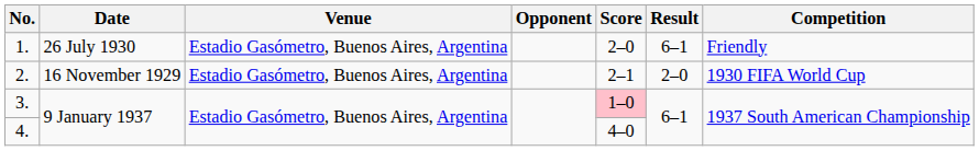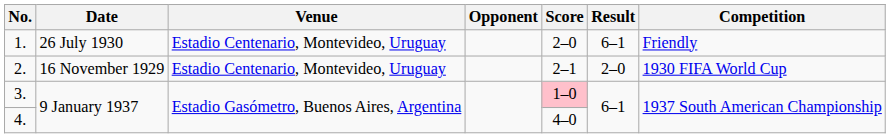1. | Venue: Estadio Gasómetro, Buenos Aires, Argentina -> Estadio Centenario, Montevideo, Uruguay
2. | Venue: Estadio Gasómetro, Buenos Aires, Argentina -> Estadio Centenario, Montevideo, Uruguay
